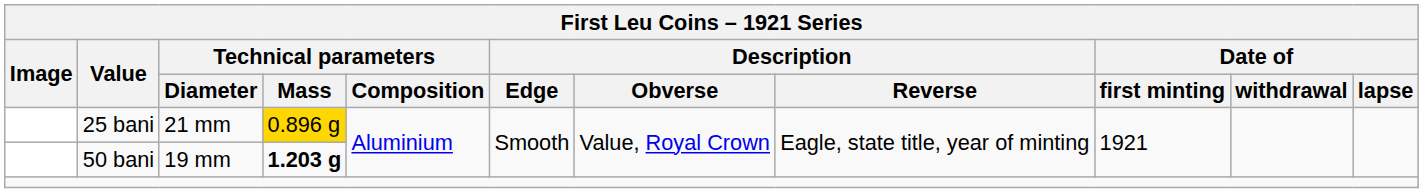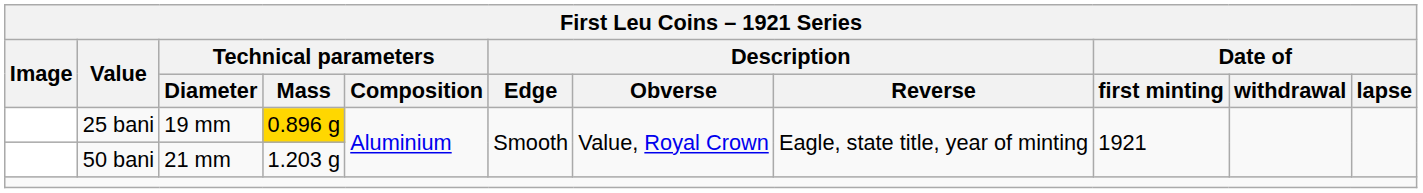25 bani | Technical parameters / Diameter: 21 mm -> 19 mm
50 bani | Technical parameters / Diameter: 19 mm -> 21 mm
50 bani | Technical parameters / Mass: bold -> normal
